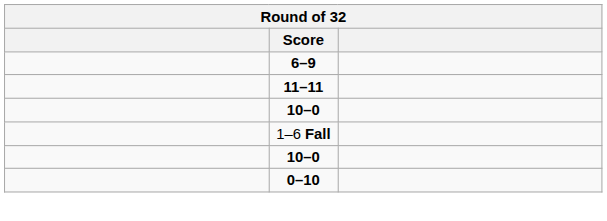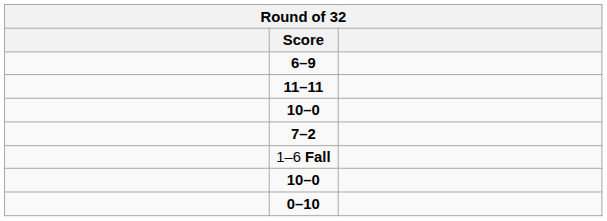+ row: 7–2
